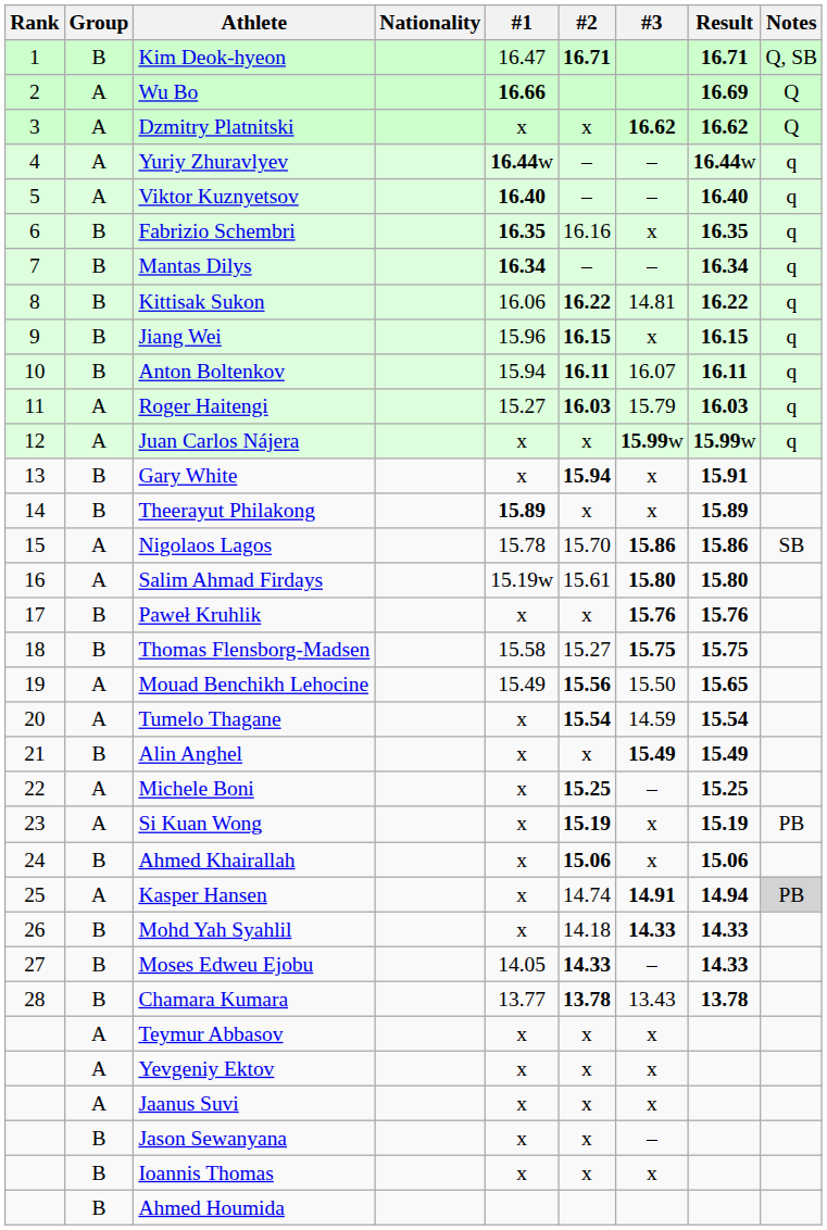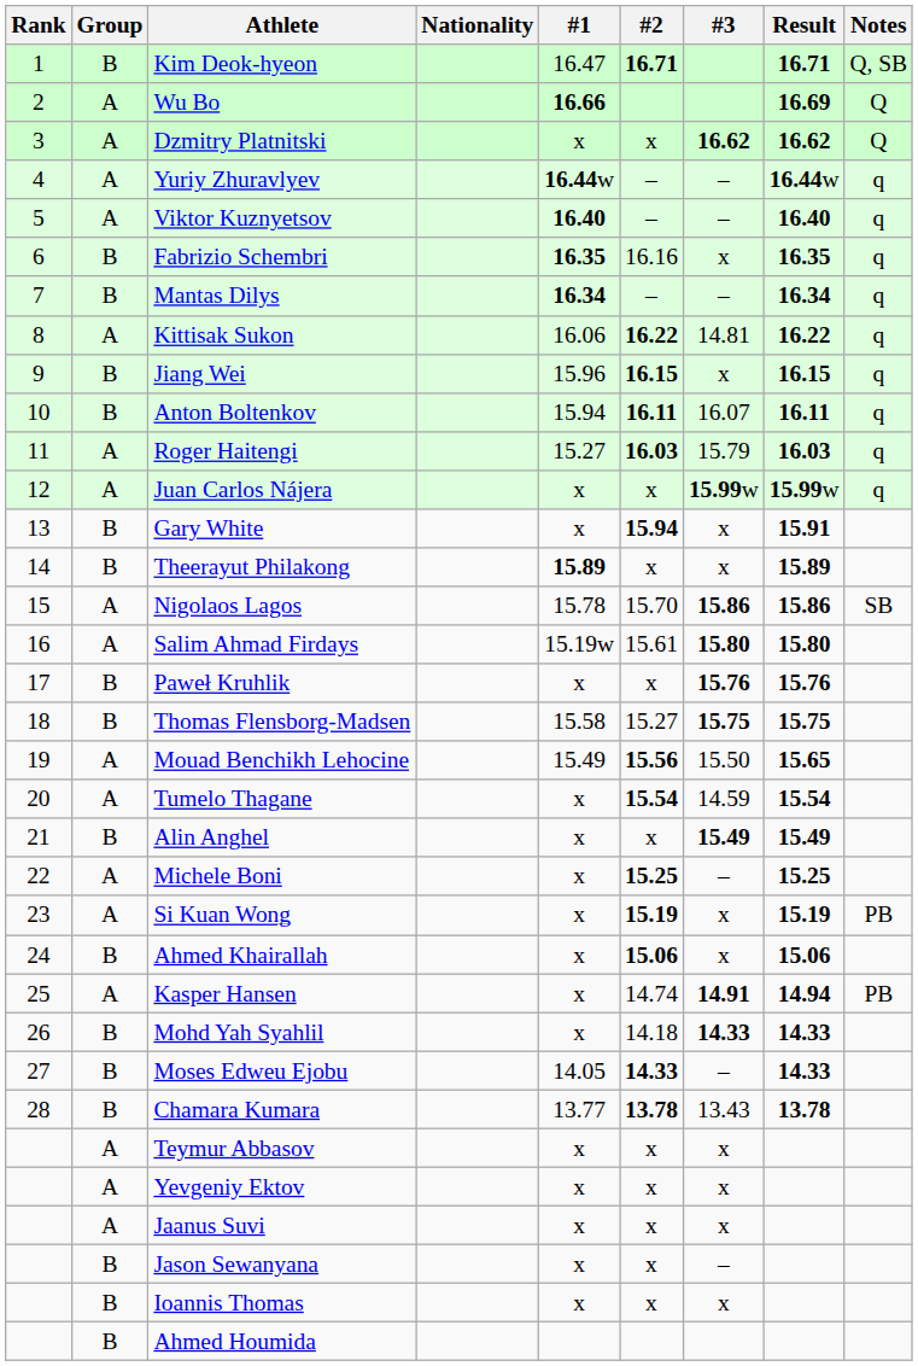Kittisak Sukon | Group: B -> A
Kasper Hansen | Notes: lightgrey background -> no background
